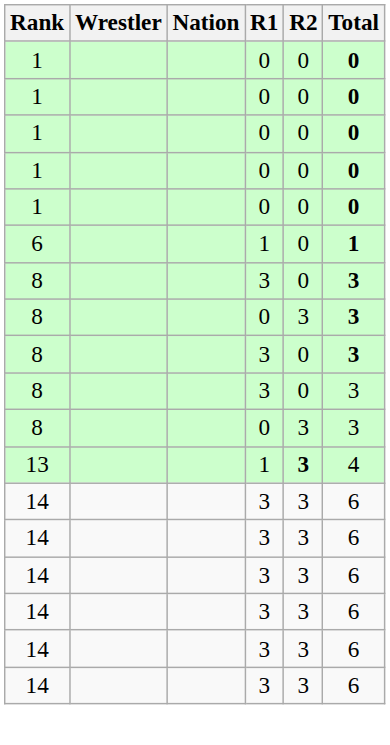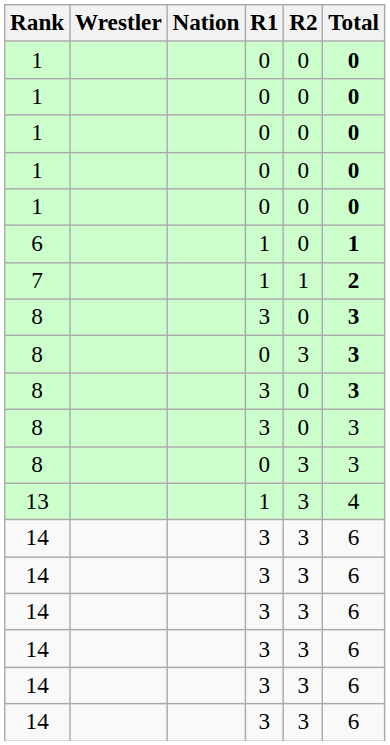+ row: 7 | 1 | 1 | 2
13 | R2: bold -> normal
